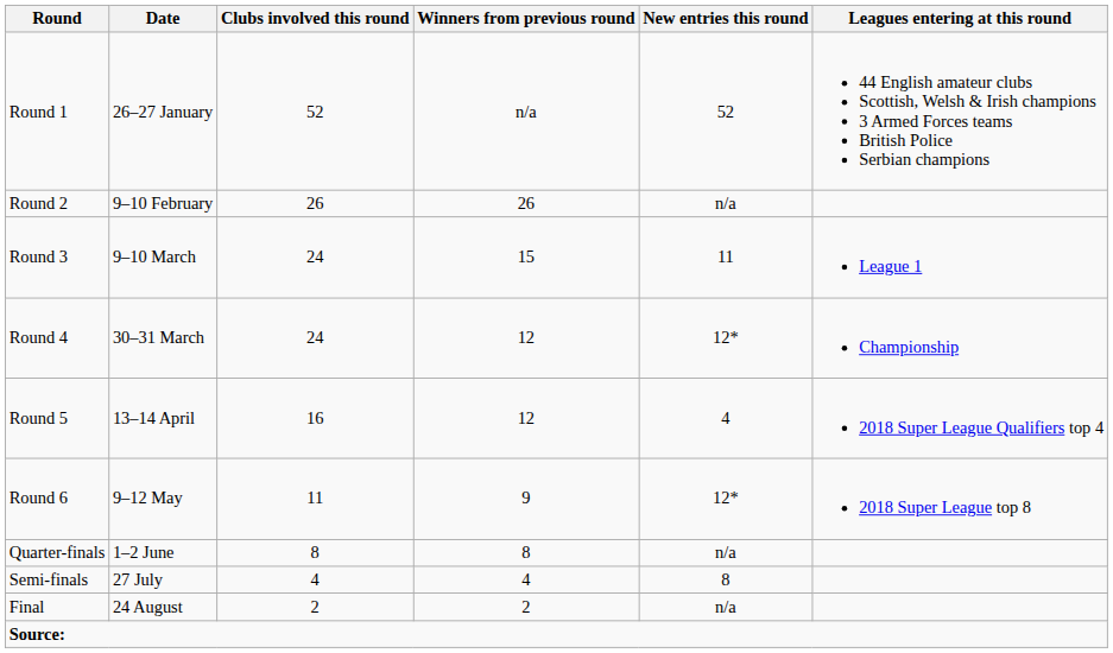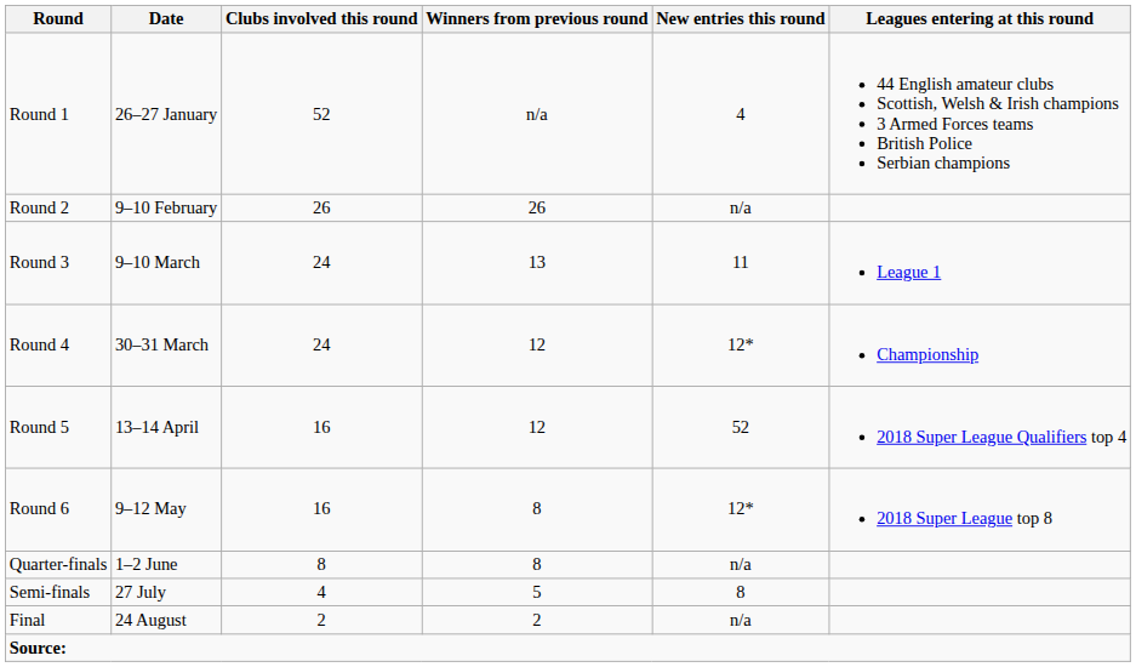Round 1 | New entries this round: 52 -> 4
Round 3 | Winners from previous round: 15 -> 13
Round 5 | New entries this round: 4 -> 52
Round 6 | Clubs involved this round: 11 -> 16
Round 6 | Winners from previous round: 9 -> 8
Semi-finals | Winners from previous round: 4 -> 5
